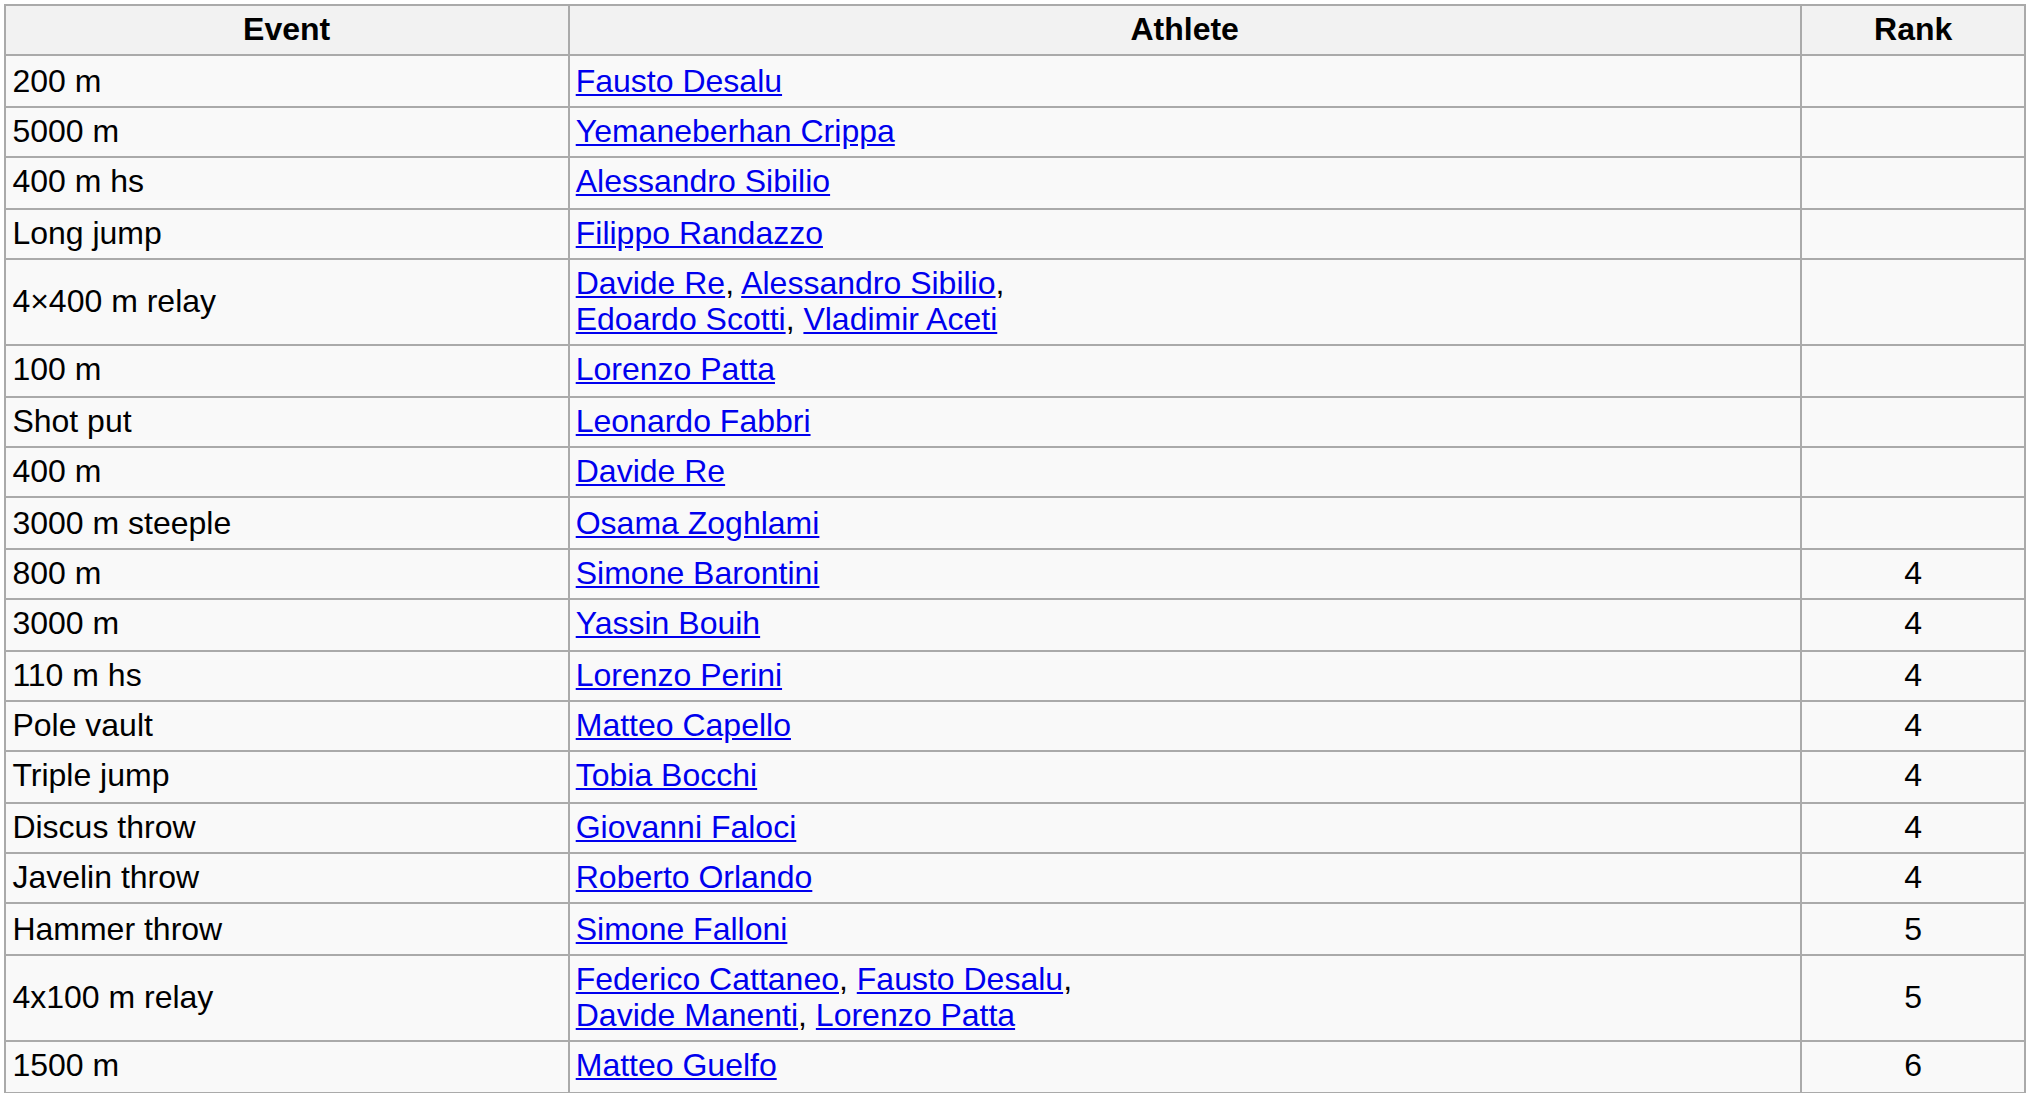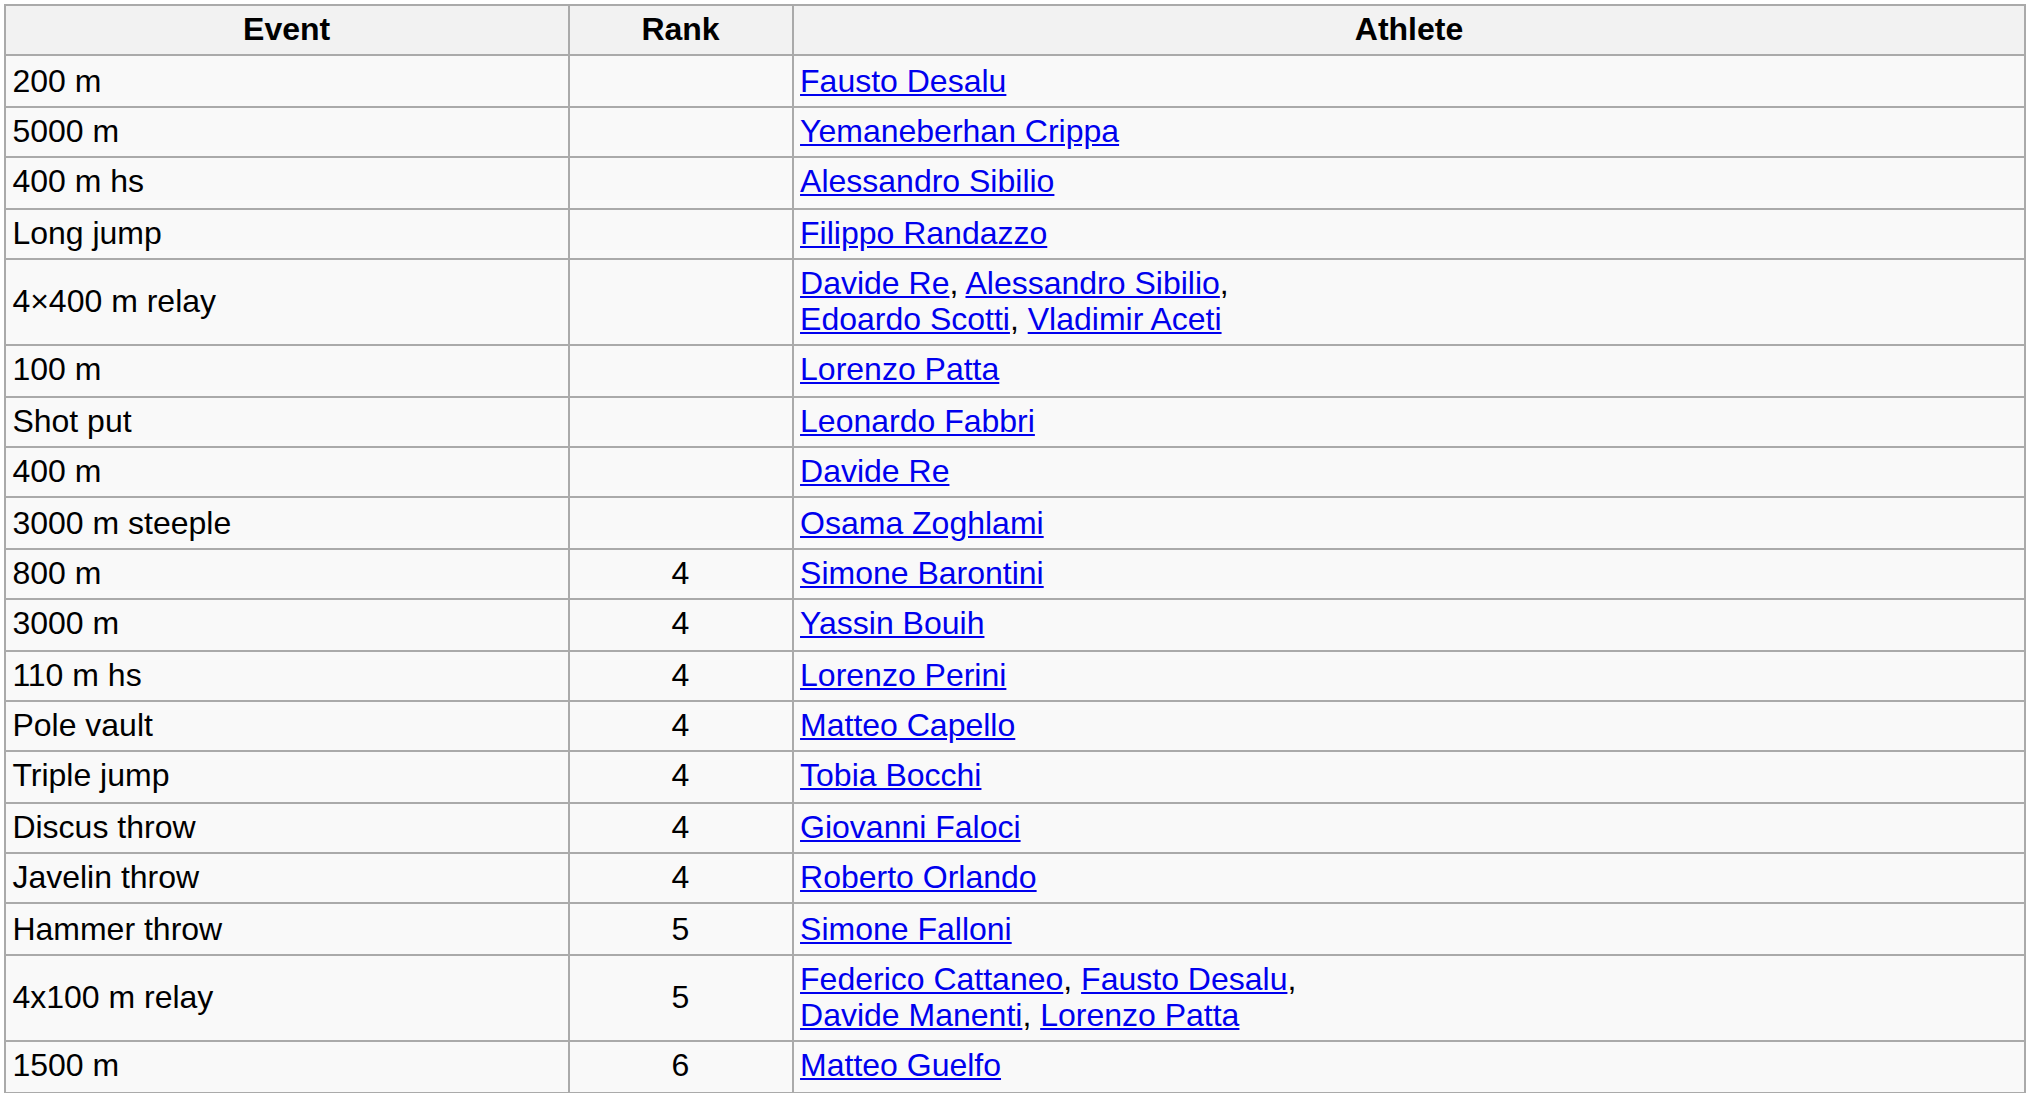columns swapped: Athlete <-> Rank
